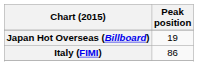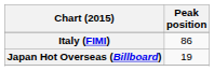rows swapped: Italy (FIMI) <-> Japan Hot Overseas (Billboard)
